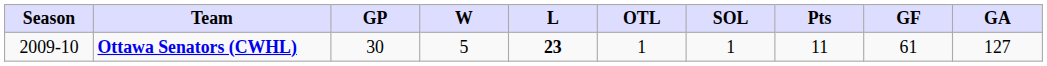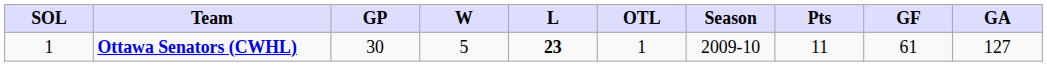columns swapped: Season <-> SOL
